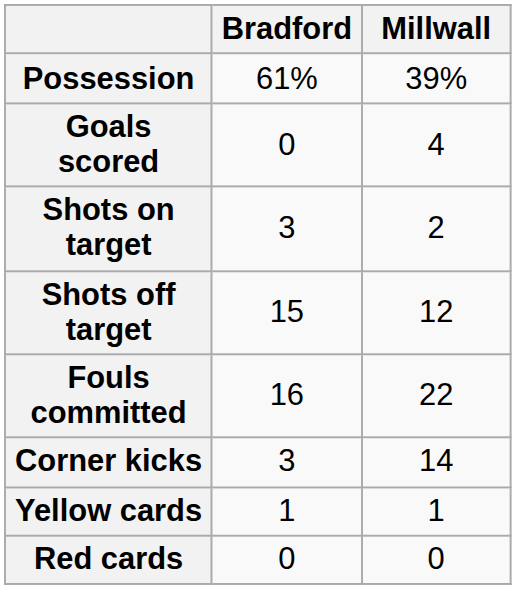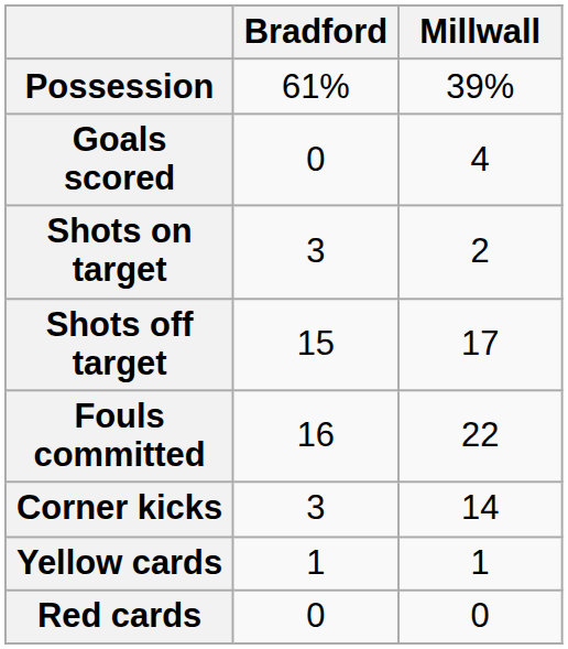Shots off target | Millwall: 12 -> 17
